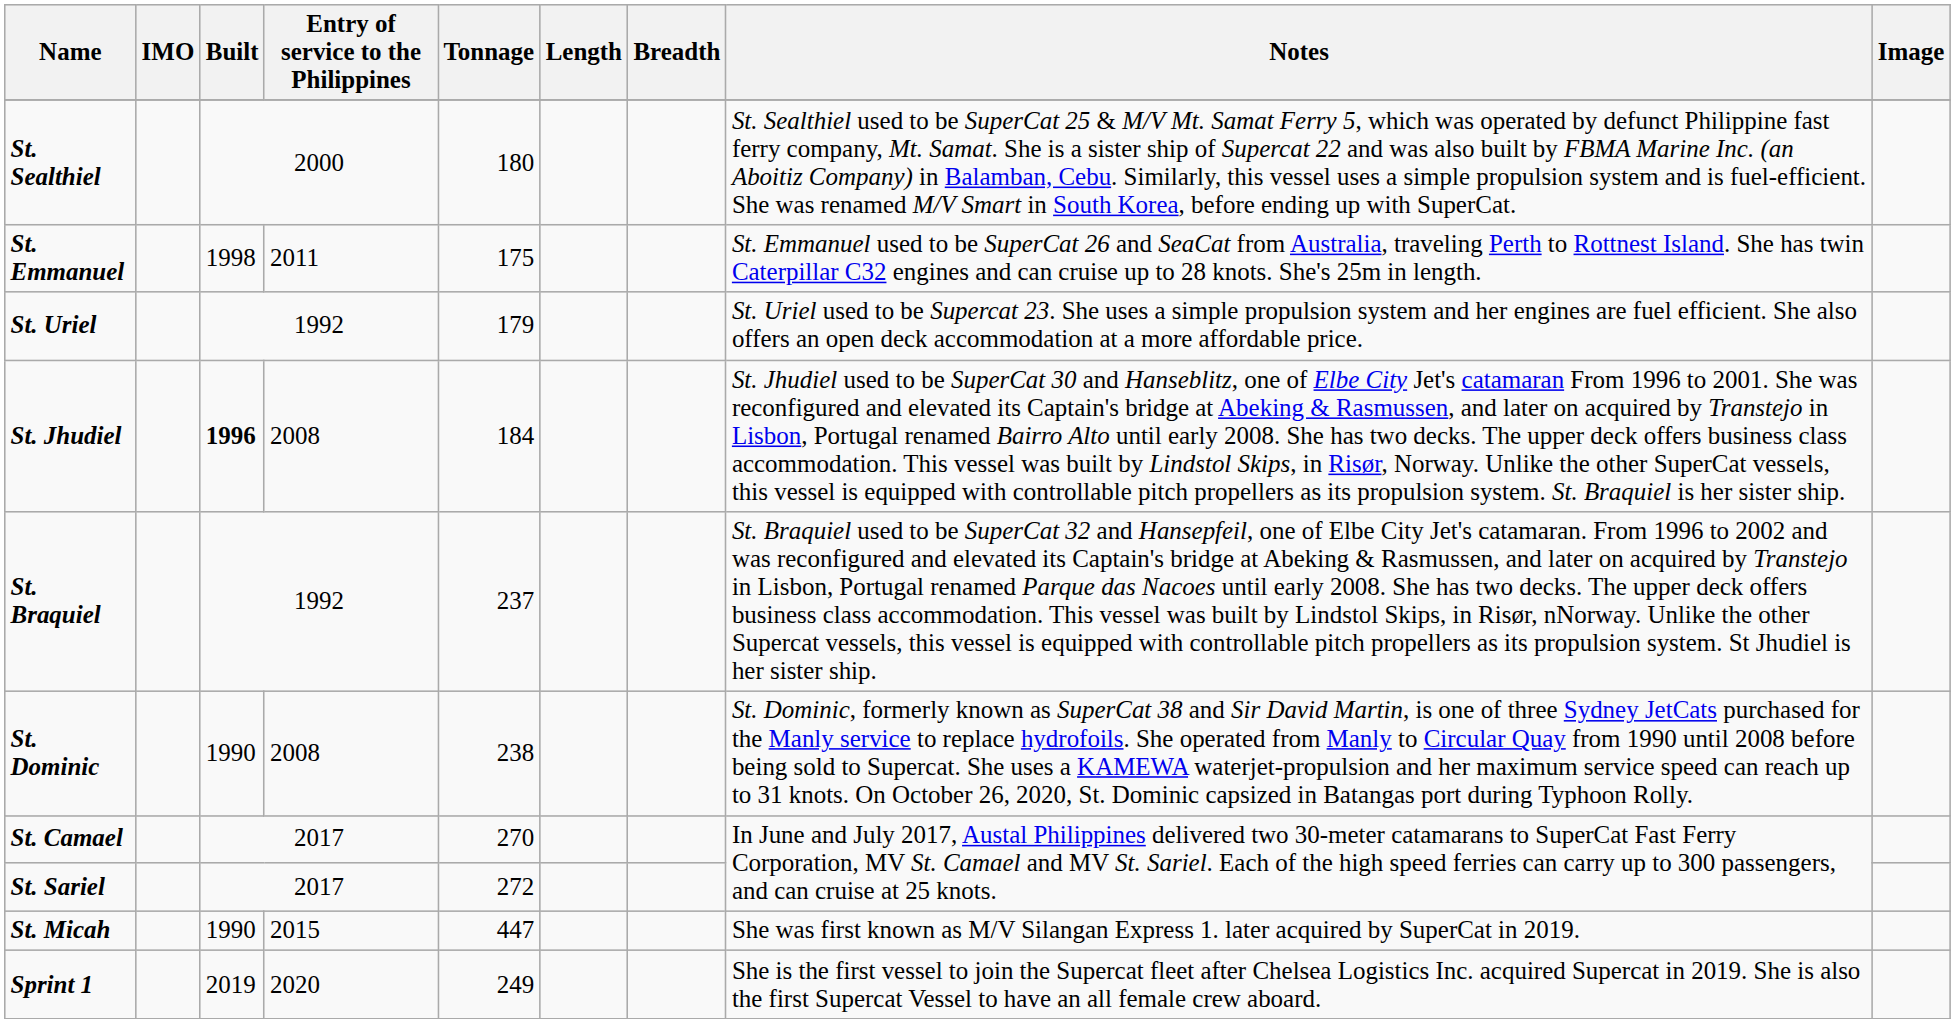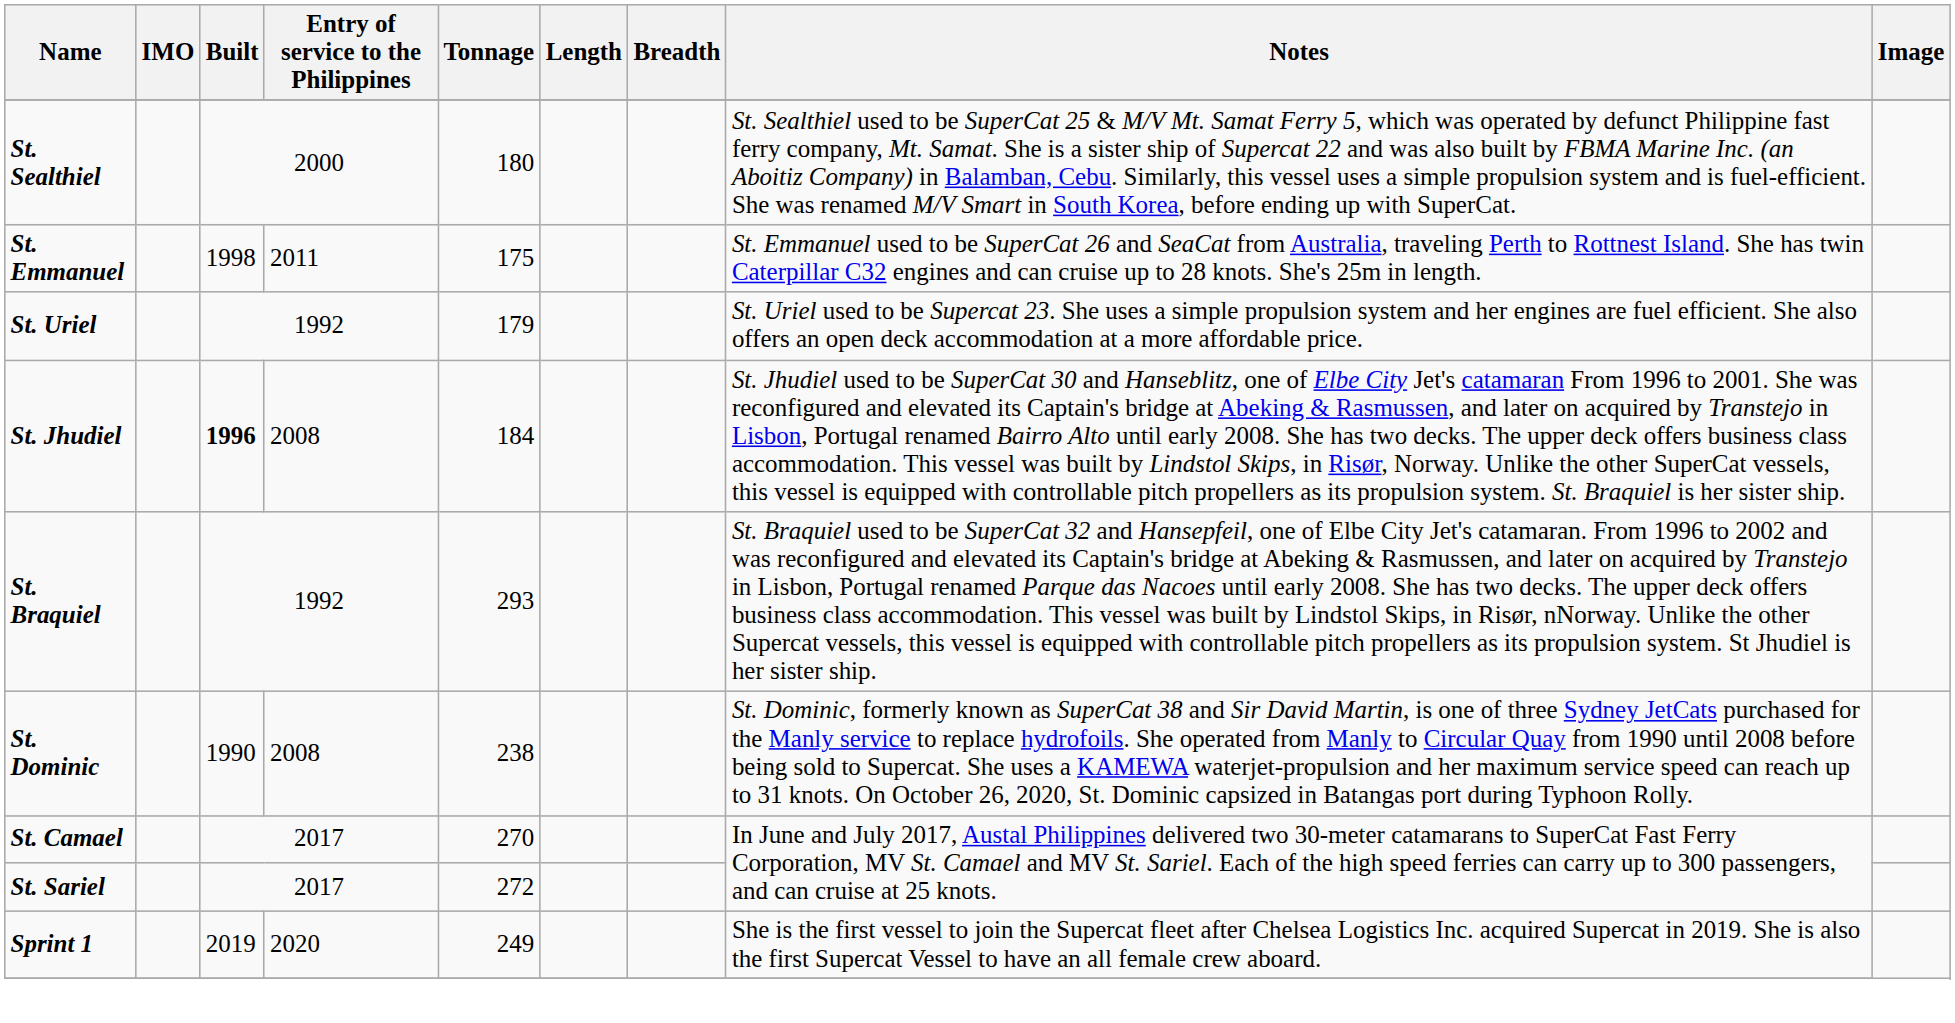St. Braquiel | Tonnage: 237 -> 293
- row: St. Micah | 1990 | 2015 | 447 | She was first known as M/V Silangan Express 1. later acquired by SuperCat in 2019.
